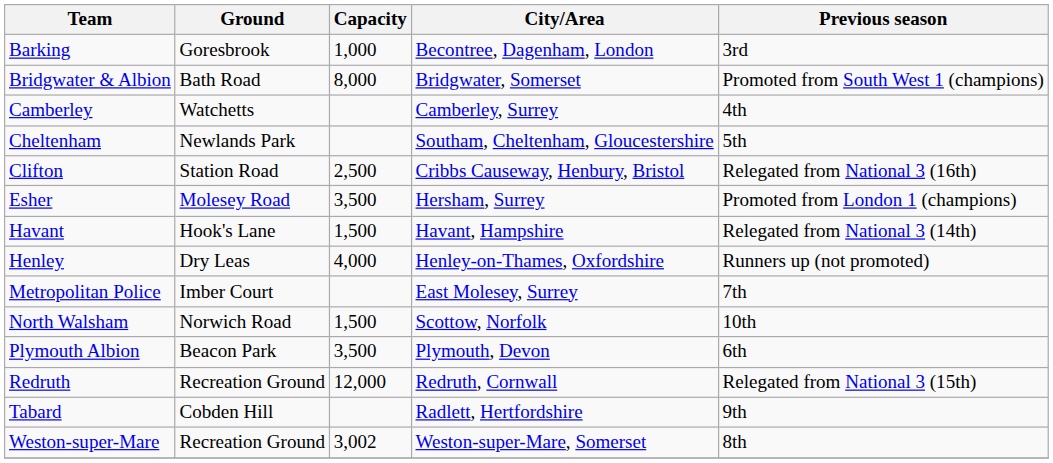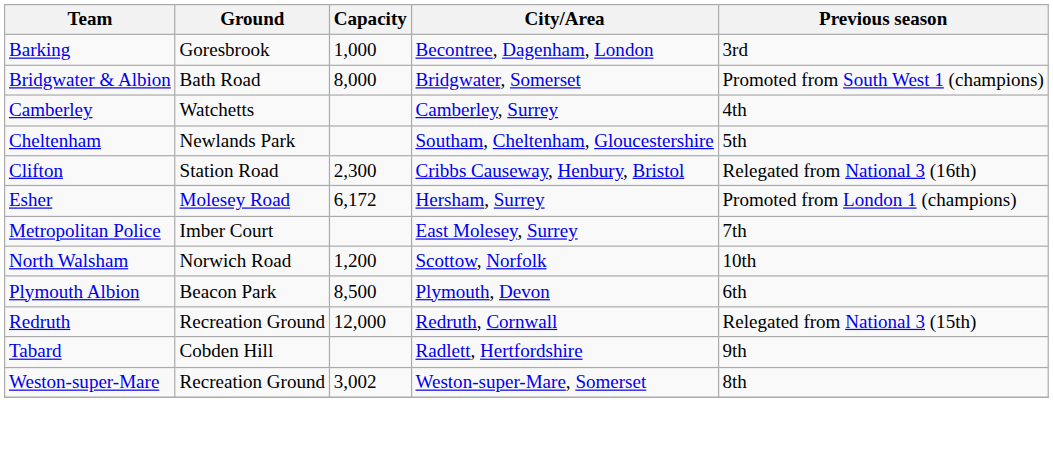Clifton | Capacity: 2,500 -> 2,300
Esher | Capacity: 3,500 -> 6,172
- row: Havant | Hook's Lane | 1,500 | Havant, Hampshire | Relegated from National 3 (14th)
- row: Henley | Dry Leas | 4,000 | Henley-on-Thames, Oxfordshire | Runners up (not promoted)
North Walsham | Capacity: 1,500 -> 1,200
Plymouth Albion | Capacity: 3,500 -> 8,500
